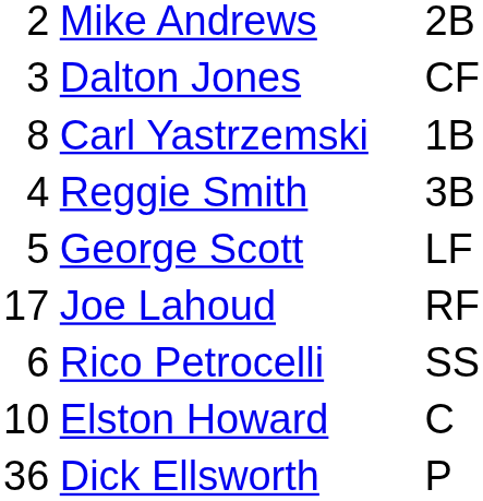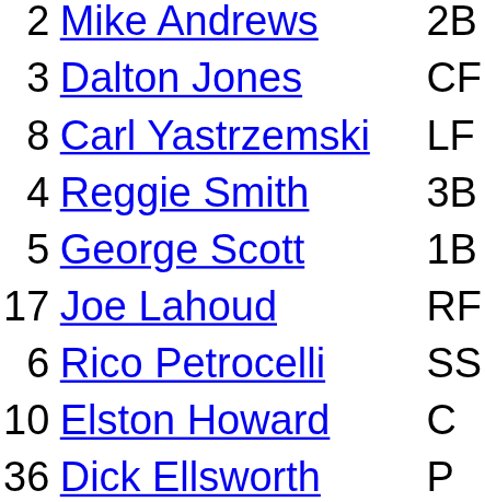Carl Yastrzemski | column 3: 1B -> LF
George Scott | column 3: LF -> 1B
